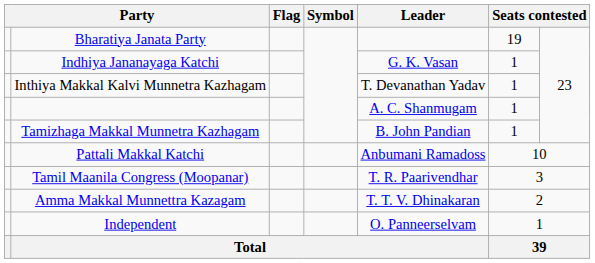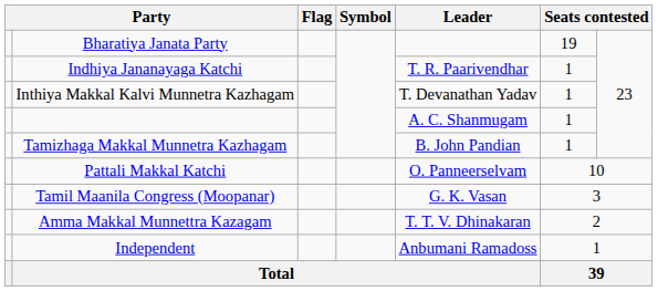Indhiya Jananayaga Katchi | Leader: G. K. Vasan -> T. R. Paarivendhar
Pattali Makkal Katchi | Leader: Anbumani Ramadoss -> O. Panneerselvam
Tamil Maanila Congress (Moopanar) | Leader: T. R. Paarivendhar -> G. K. Vasan
Independent | Leader: O. Panneerselvam -> Anbumani Ramadoss
